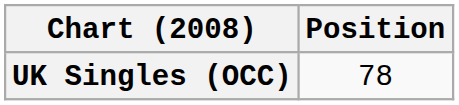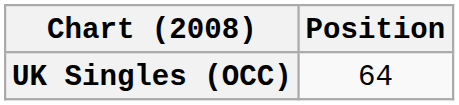UK Singles (OCC) | Position: 78 -> 64
